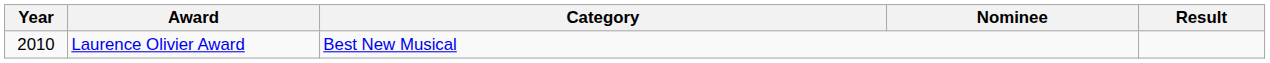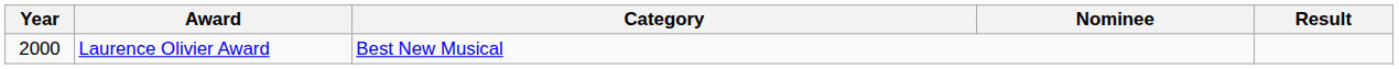Laurence Olivier Award | Year: 2010 -> 2000
